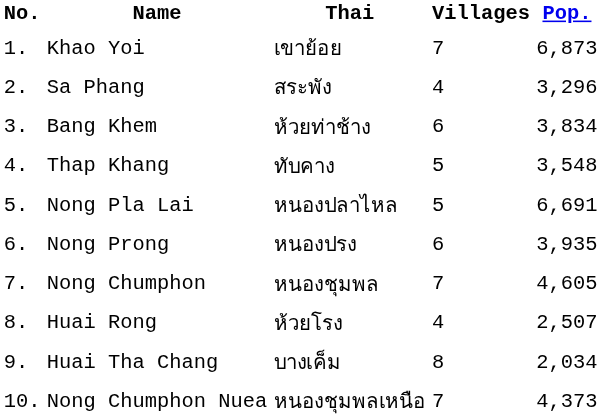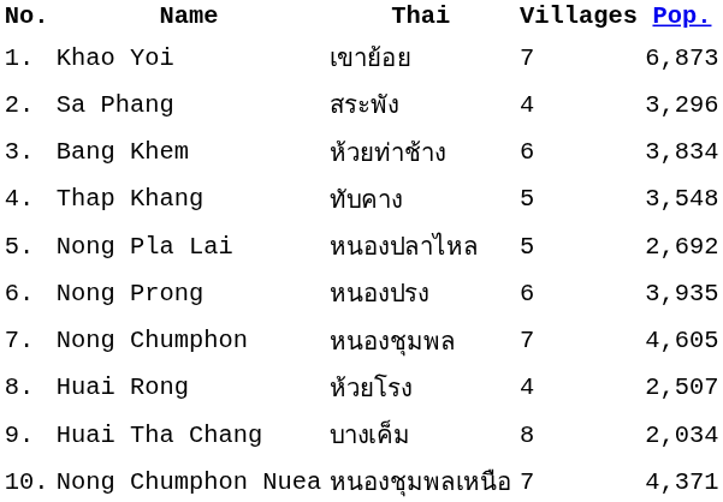Nong Pla Lai | Pop.: 6,691 -> 2,692
Nong Chumphon Nuea | Pop.: 4,373 -> 4,371
